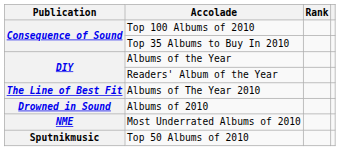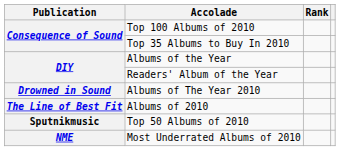Albums of The Year 2010 | Publication: The Line of Best Fit -> Drowned in Sound
Albums of 2010 | Publication: Drowned in Sound -> The Line of Best Fit
rows swapped: Most Underrated Albums of 2010 <-> Top 50 Albums of 2010
